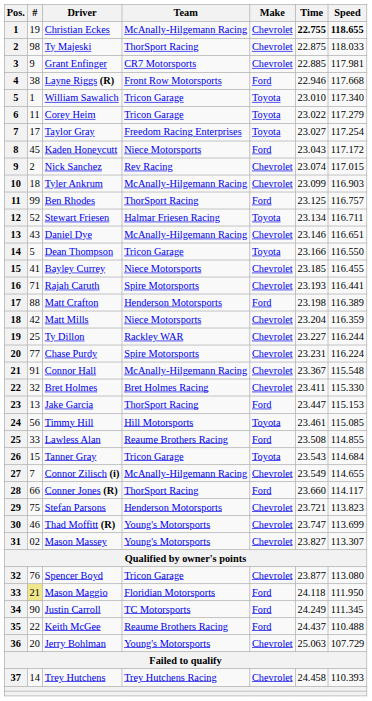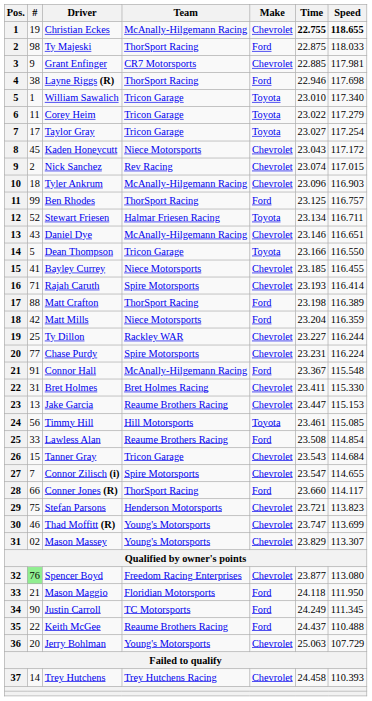Ty Majeski | Make: Chevrolet -> Ford
Layne Riggs (R) | Team: Front Row Motorsports -> ThorSport Racing
Layne Riggs (R) | Speed: 117.668 -> 117.698
Taylor Gray | Team: Freedom Racing Enterprises -> Tricon Garage
Kaden Honeycutt | Make: Ford -> Chevrolet
Tyler Ankrum | Time: 23.099 -> 23.096
Rajah Caruth | Speed: 116.441 -> 116.414
Matt Crafton | Team: Henderson Motorsports -> ThorSport Racing
Matt Mills | Make: Chevrolet -> Ford
Connor Hall | Make: Chevrolet -> Ford
Bret Holmes | #: 32 -> 31
Jake Garcia | Team: ThorSport Racing -> Reaume Brothers Racing
Jake Garcia | Make: Ford -> Chevrolet
Lawless Alan | Speed: 114.855 -> 114.854
Tanner Gray | Make: Toyota -> Chevrolet
Connor Zilisch (i) | Team: McAnally-Hilgemann Racing -> Spire Motorsports
Connor Zilisch (i) | Time: 23.549 -> 23.547
Mason Massey | Time: 23.827 -> 23.829
Spencer Boyd | #: no background -> lightgreen background
Spencer Boyd | Team: Tricon Garage -> Freedom Racing Enterprises
Mason Maggio | #: khaki background -> no background
